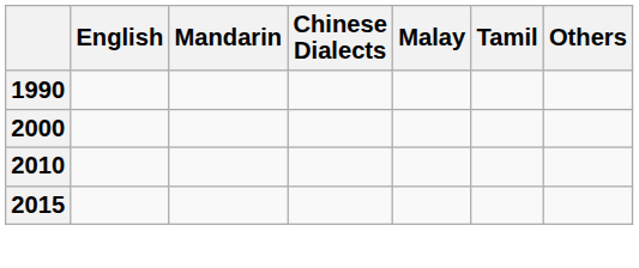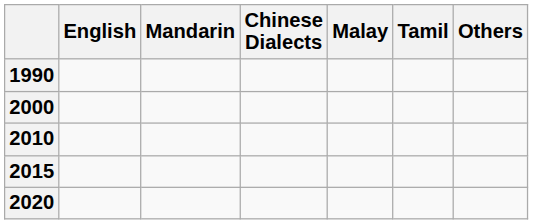+ row: 2020
